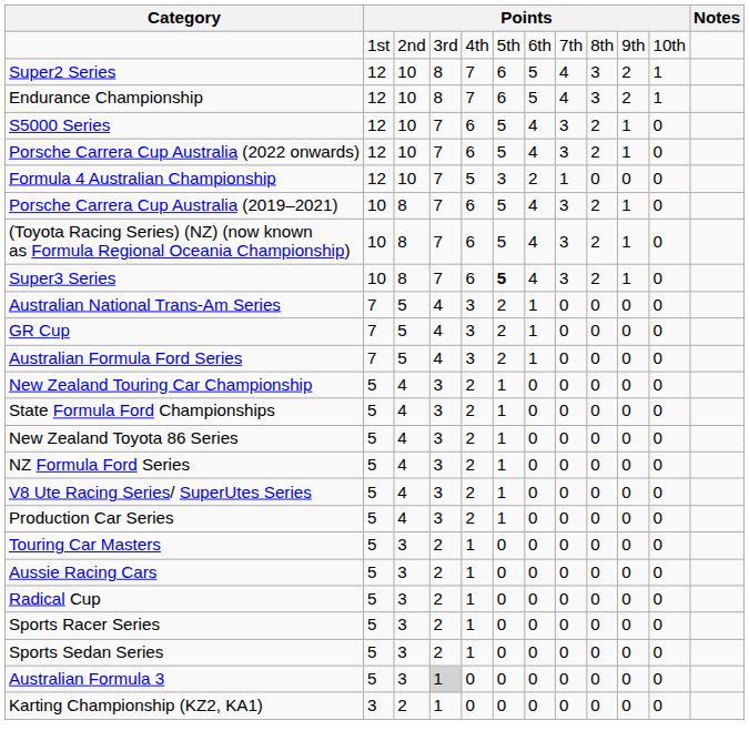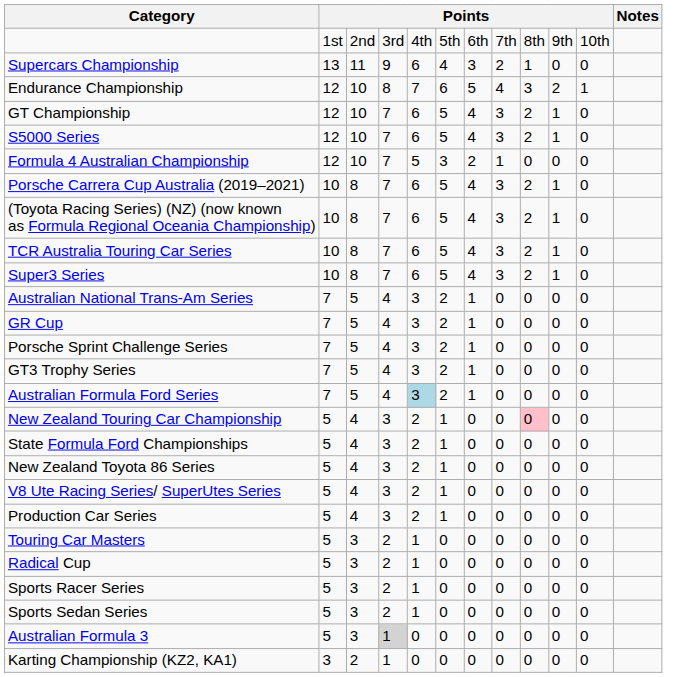+ row: Supercars Championship | 13 | 11 | 9 | 6 | 4 | 3 | 2 | 1 | 0 | 0
- row: Super2 Series | 12 | 10 | 8 | 7 | 6 | 5 | 4 | 3 | 2 | 1
+ row: GT Championship | 12 | 10 | 7 | 6 | 5 | 4 | 3 | 2 | 1 | 0
- row: Porsche Carrera Cup Australia (2022 onwards) | 12 | 10 | 7 | 6 | 5 | 4 | 3 | 2 | 1 | 0
+ row: TCR Australia Touring Car Series | 10 | 8 | 7 | 6 | 5 | 4 | 3 | 2 | 1 | 0
Super3 Series | column 6: bold -> normal
+ row: Porsche Sprint Challenge Series | 7 | 5 | 4 | 3 | 2 | 1 | 0 | 0 | 0 | 0
+ row: GT3 Trophy Series | 7 | 5 | 4 | 3 | 2 | 1 | 0 | 0 | 0 | 0
Australian Formula Ford Series | column 5: no background -> lightblue background
New Zealand Touring Car Championship | column 9: no background -> pink background
- row: NZ Formula Ford Series | 5 | 4 | 3 | 2 | 1 | 0 | 0 | 0 | 0 | 0
- row: Aussie Racing Cars | 5 | 3 | 2 | 1 | 0 | 0 | 0 | 0 | 0 | 0
